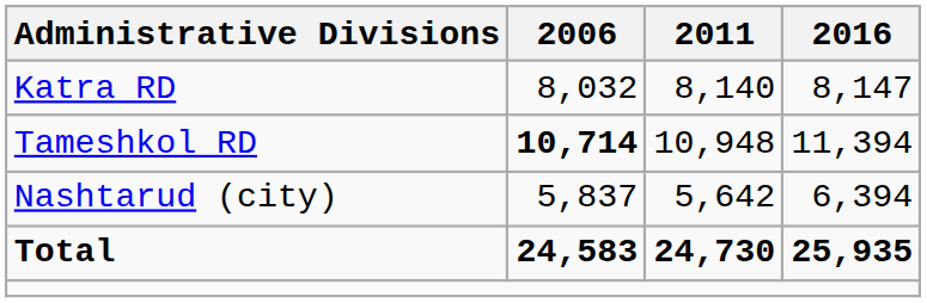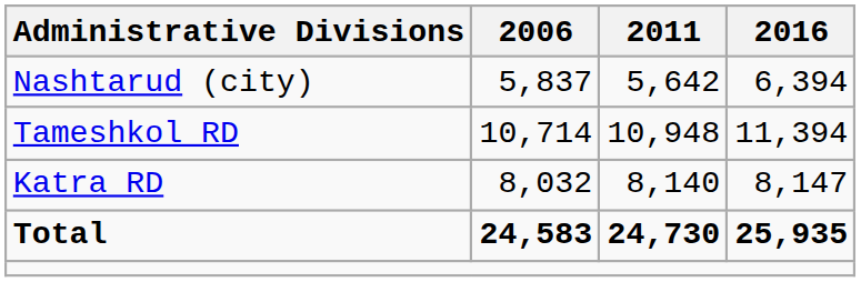rows swapped: Katra RD <-> Nashtarud (city)
Tameshkol RD | 2006: bold -> normal
